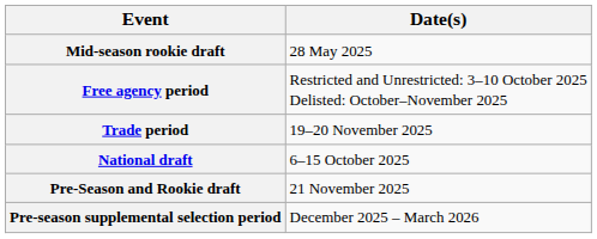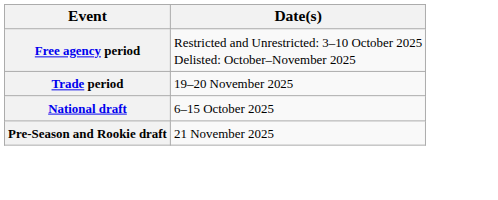- row: Mid-season rookie draft | 28 May 2025
- row: Pre-season supplemental selection period | December 2025 – March 2026
